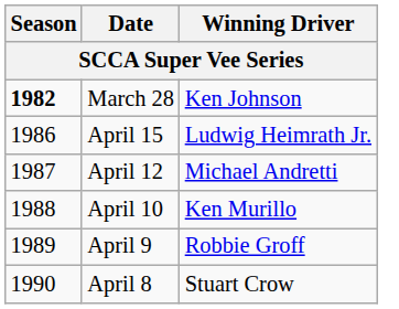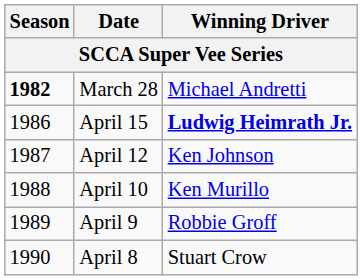March 28 | Winning Driver: Ken Johnson -> Michael Andretti
April 15 | Winning Driver: normal -> bold
April 12 | Winning Driver: Michael Andretti -> Ken Johnson
